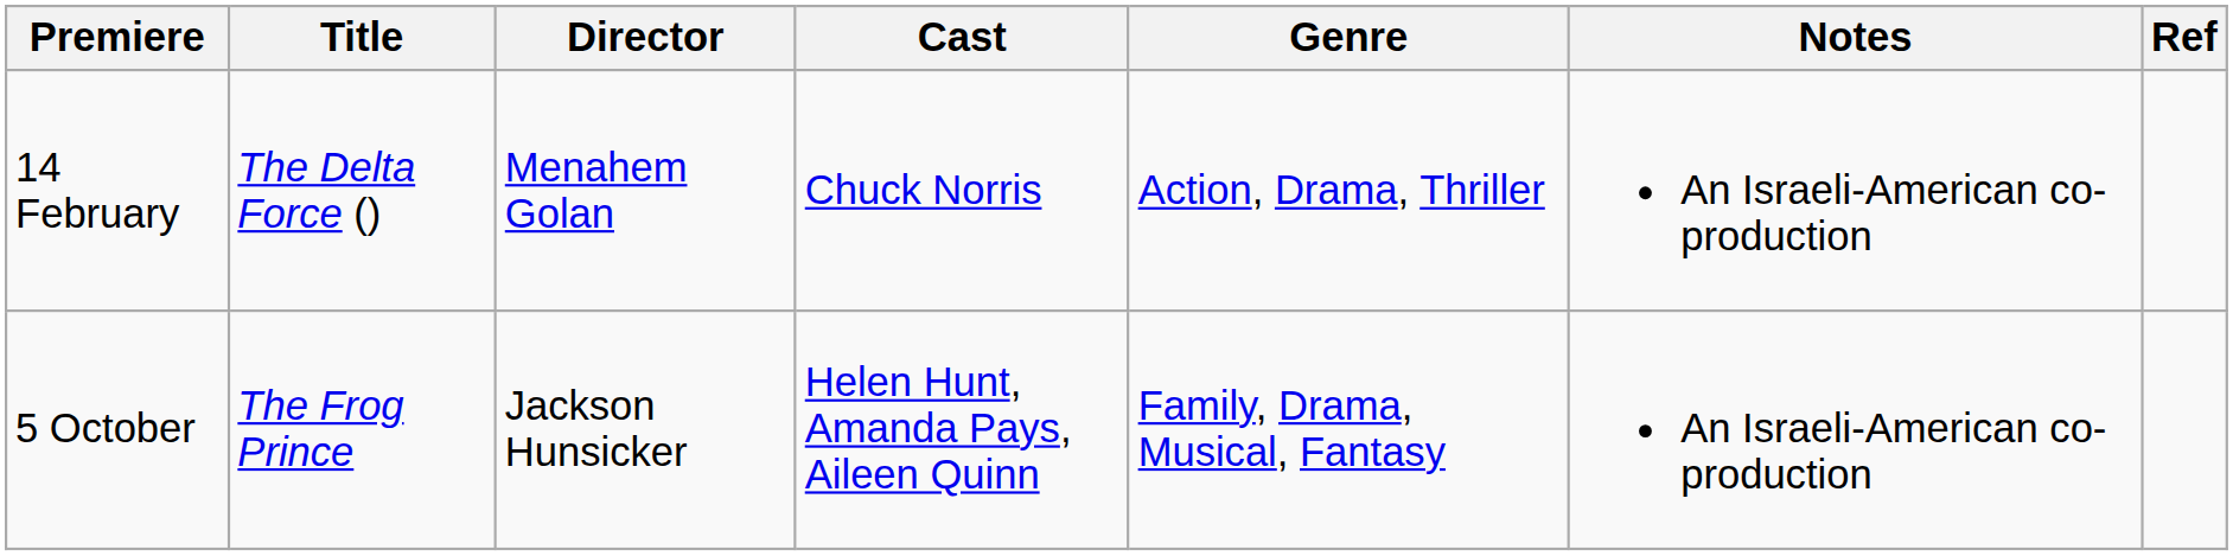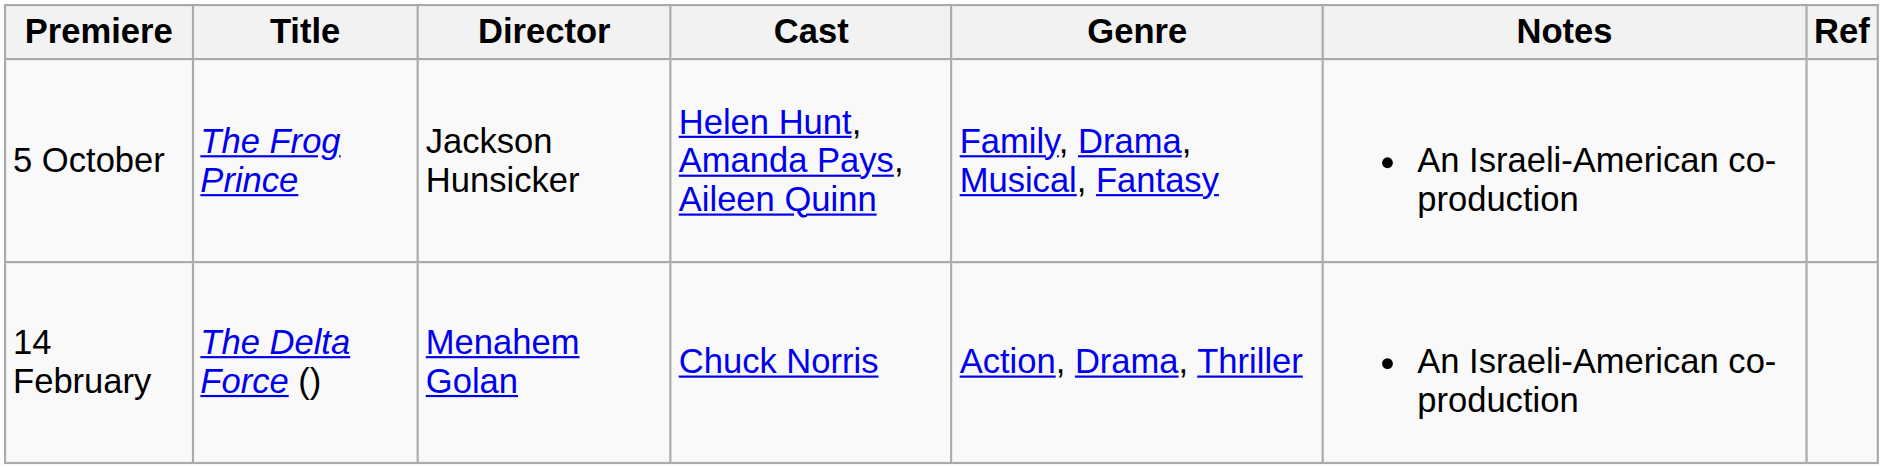rows swapped: 14 February <-> 5 October
